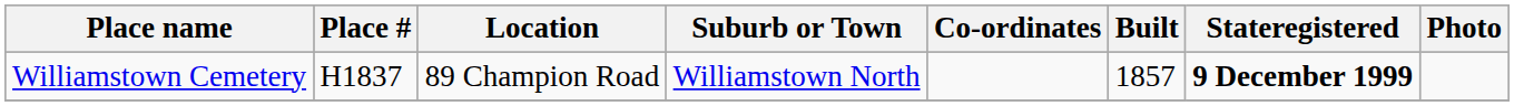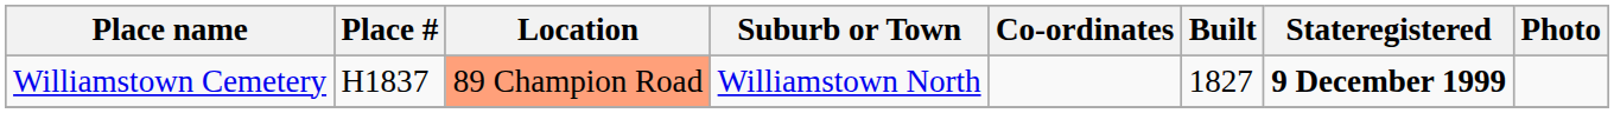Williamstown Cemetery | Location: no background -> lightsalmon background
Williamstown Cemetery | Built: 1857 -> 1827
